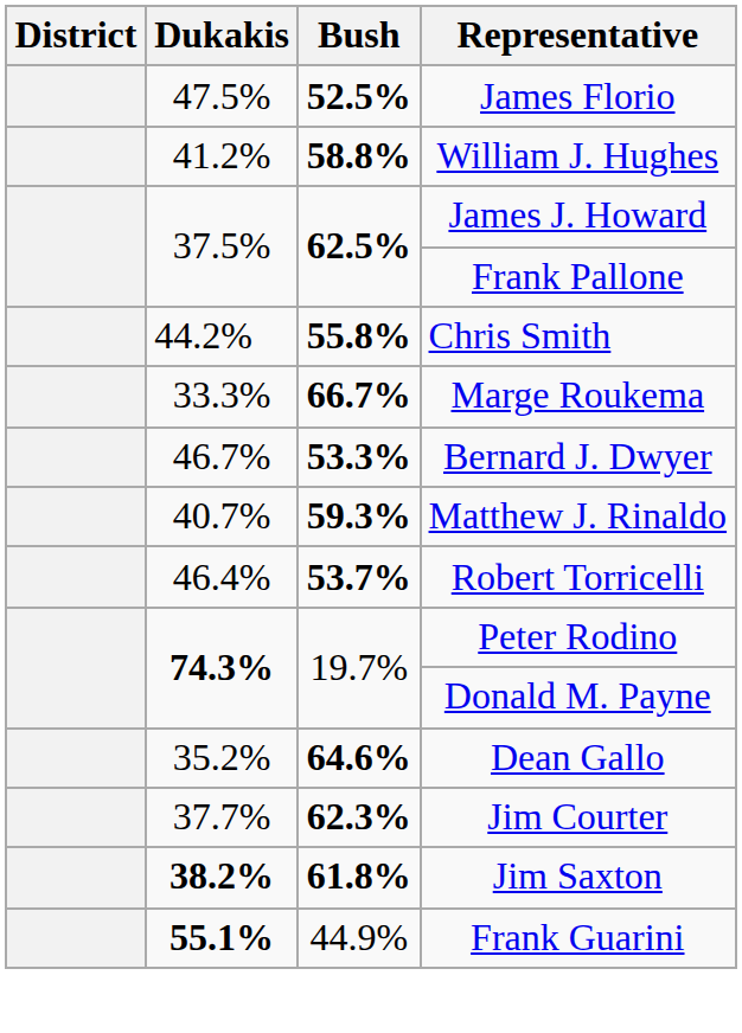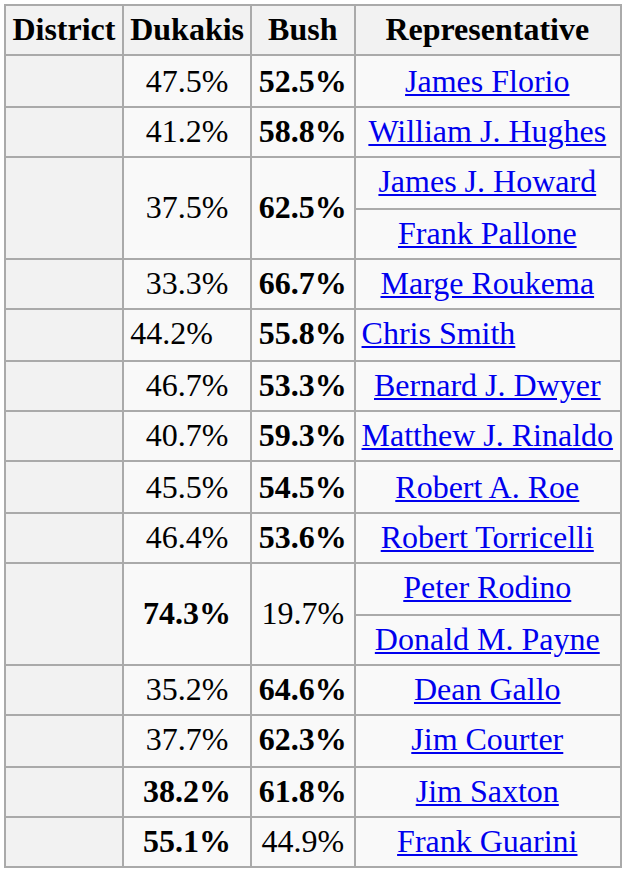rows swapped: Chris Smith <-> Marge Roukema
+ row: 45.5% | 54.5% | Robert A. Roe
Robert Torricelli | Bush: 53.7% -> 53.6%
